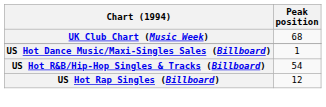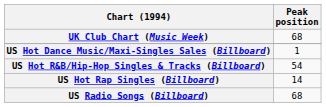US Hot Rap Singles (Billboard) | Peak position: 12 -> 14
+ row: US Radio Songs (Billboard) | 68
